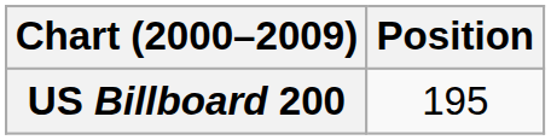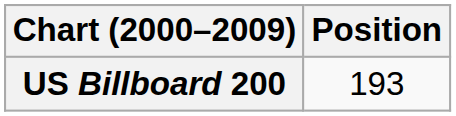US Billboard 200 | Position: 195 -> 193
